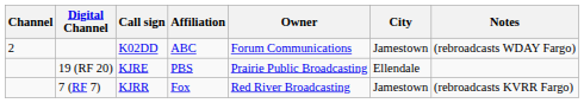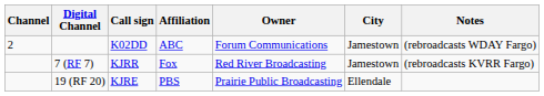rows swapped: 7 (RF 7) <-> 19 (RF 20)
